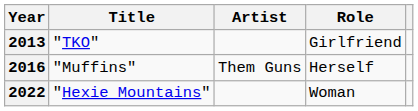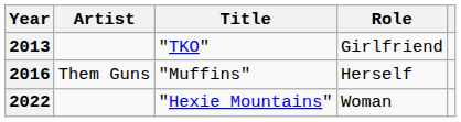columns swapped: Title <-> Artist
